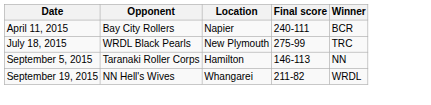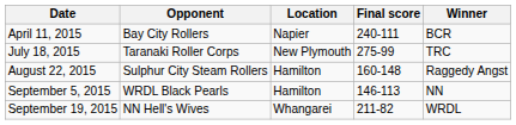July 18, 2015 | Opponent: WRDL Black Pearls -> Taranaki Roller Corps
+ row: August 22, 2015 | Sulphur City Steam Rollers | Hamilton | 160-148 | Raggedy Angst
September 5, 2015 | Opponent: Taranaki Roller Corps -> WRDL Black Pearls
